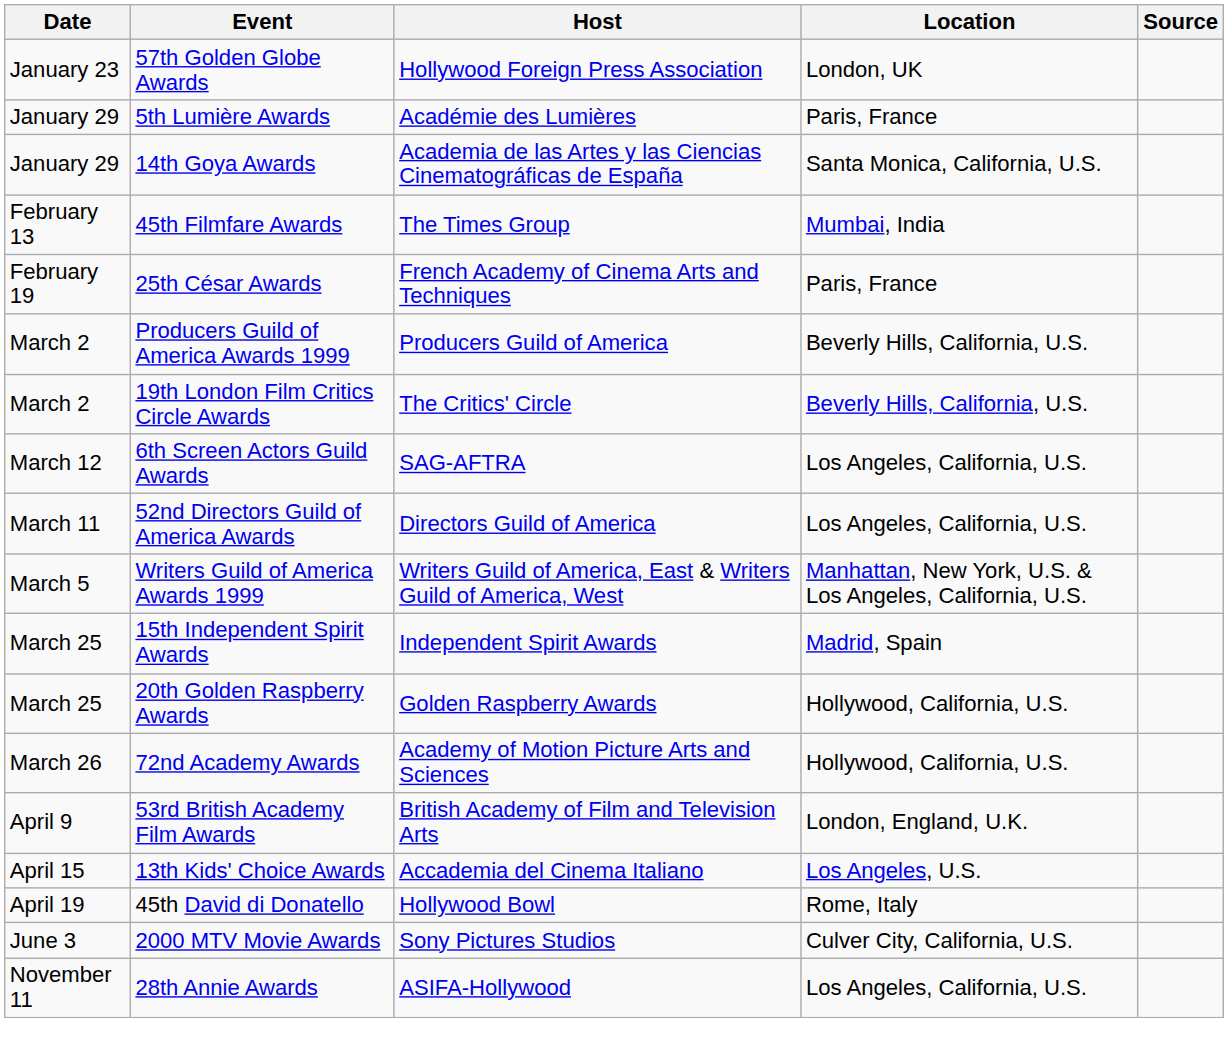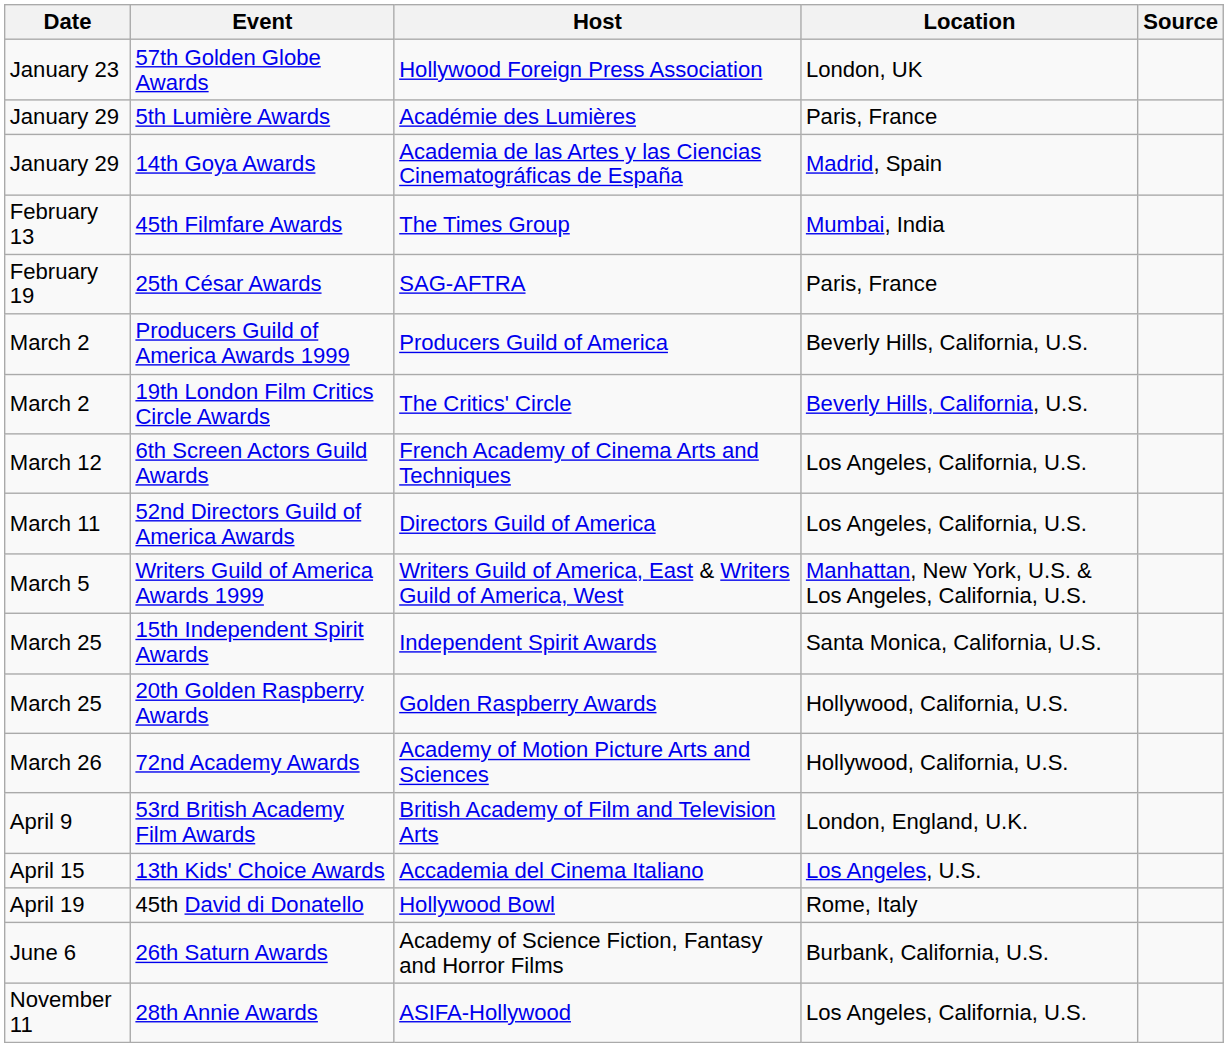14th Goya Awards | Location: Santa Monica, California, U.S. -> Madrid, Spain
25th César Awards | Host: French Academy of Cinema Arts and Techniques -> SAG-AFTRA
6th Screen Actors Guild Awards | Host: SAG-AFTRA -> French Academy of Cinema Arts and Techniques
15th Independent Spirit Awards | Location: Madrid, Spain -> Santa Monica, California, U.S.
- row: June 3 | 2000 MTV Movie Awards | Sony Pictures Studios | Culver City, California, U.S.
+ row: June 6 | 26th Saturn Awards | Academy of Science Fiction, Fantasy and Horror Films | Burbank, California, U.S.
